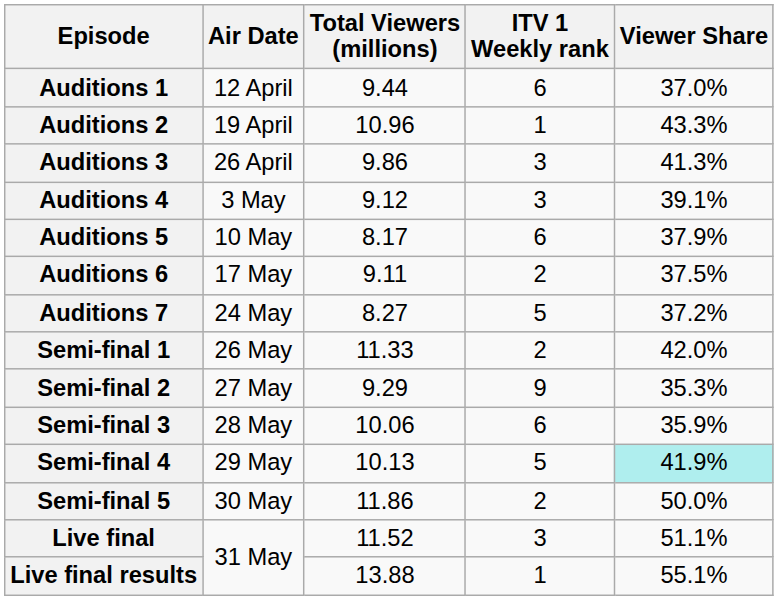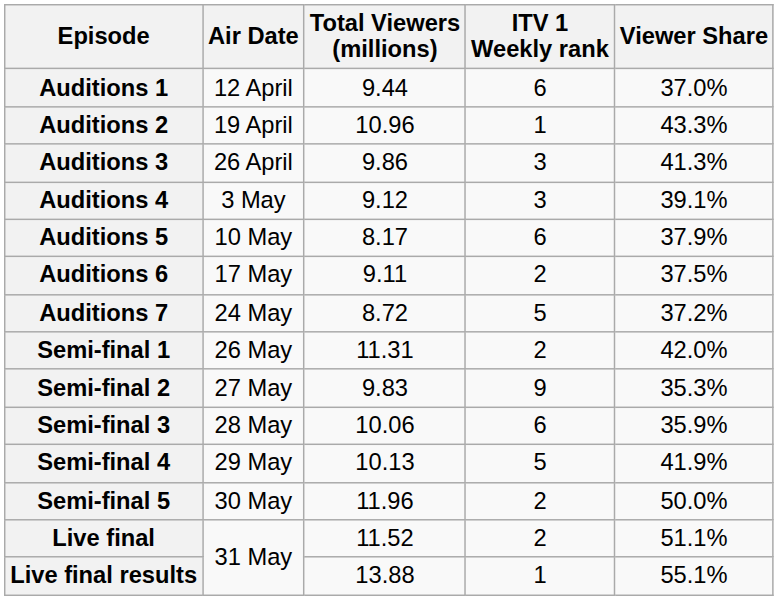Auditions 7 | Total Viewers (millions): 8.27 -> 8.72
Semi-final 1 | Total Viewers (millions): 11.33 -> 11.31
Semi-final 2 | Total Viewers (millions): 9.29 -> 9.83
Semi-final 4 | Viewer Share: paleturquoise background -> no background
Semi-final 5 | Total Viewers (millions): 11.86 -> 11.96
Live final | ITV 1 Weekly rank: 3 -> 2
